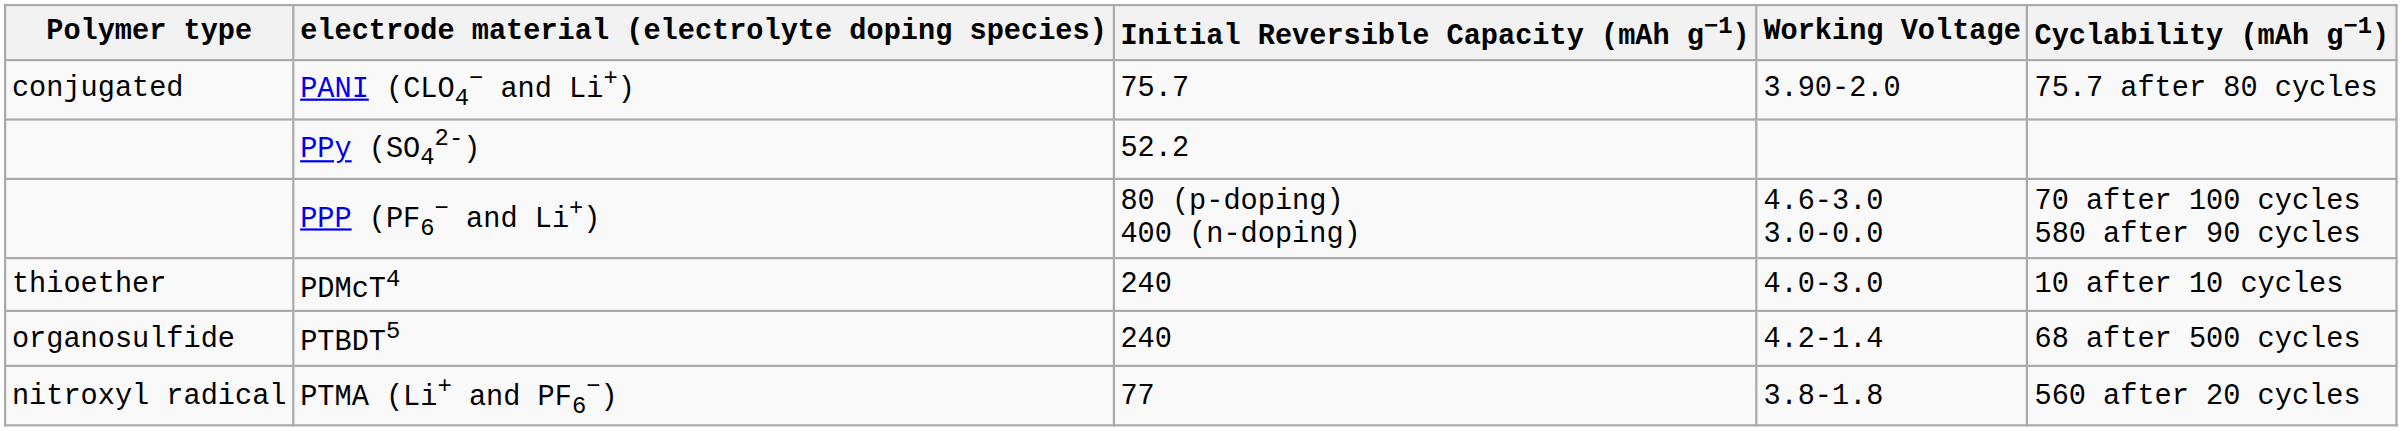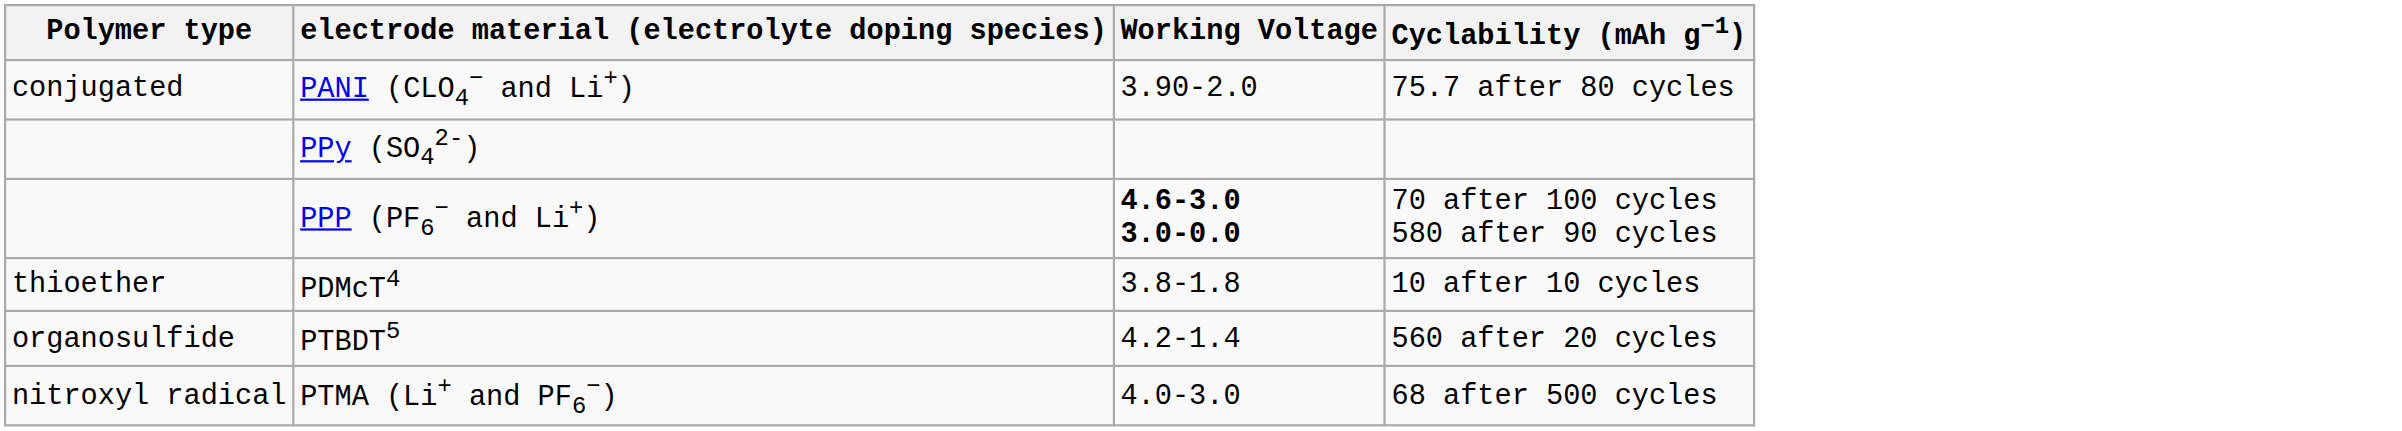- column: Initial Reversible Capacity (mAh g−1) | 75.7 | 52.2 | 80 (p-doping) 400 (n-doping) | 240 | 240 | 77
PPP (PF6− and Li+) | Working Voltage: normal -> bold
PDMcT4 | Working Voltage: 4.0-3.0 -> 3.8-1.8
PTBDT5 | Cyclability (mAh g−1): 68 after 500 cycles -> 560 after 20 cycles
PTMA (Li+ and PF6−) | Working Voltage: 3.8-1.8 -> 4.0-3.0
PTMA (Li+ and PF6−) | Cyclability (mAh g−1): 560 after 20 cycles -> 68 after 500 cycles
